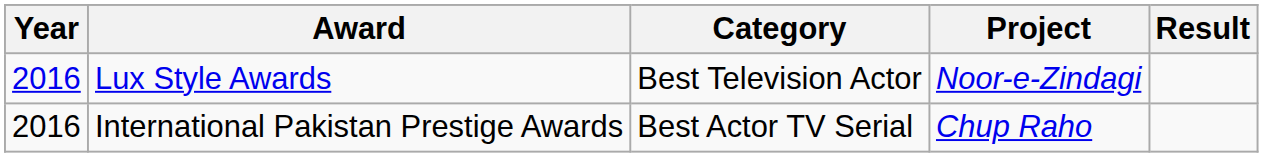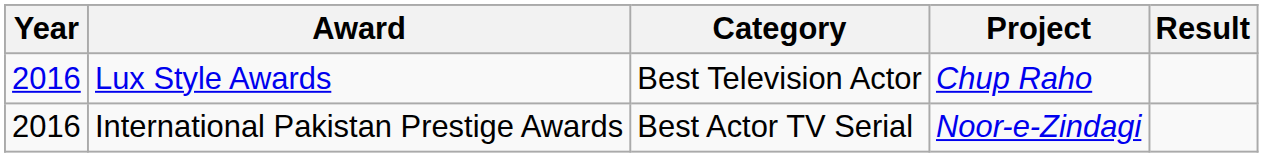Lux Style Awards | Project: Noor-e-Zindagi -> Chup Raho
International Pakistan Prestige Awards | Project: Chup Raho -> Noor-e-Zindagi
